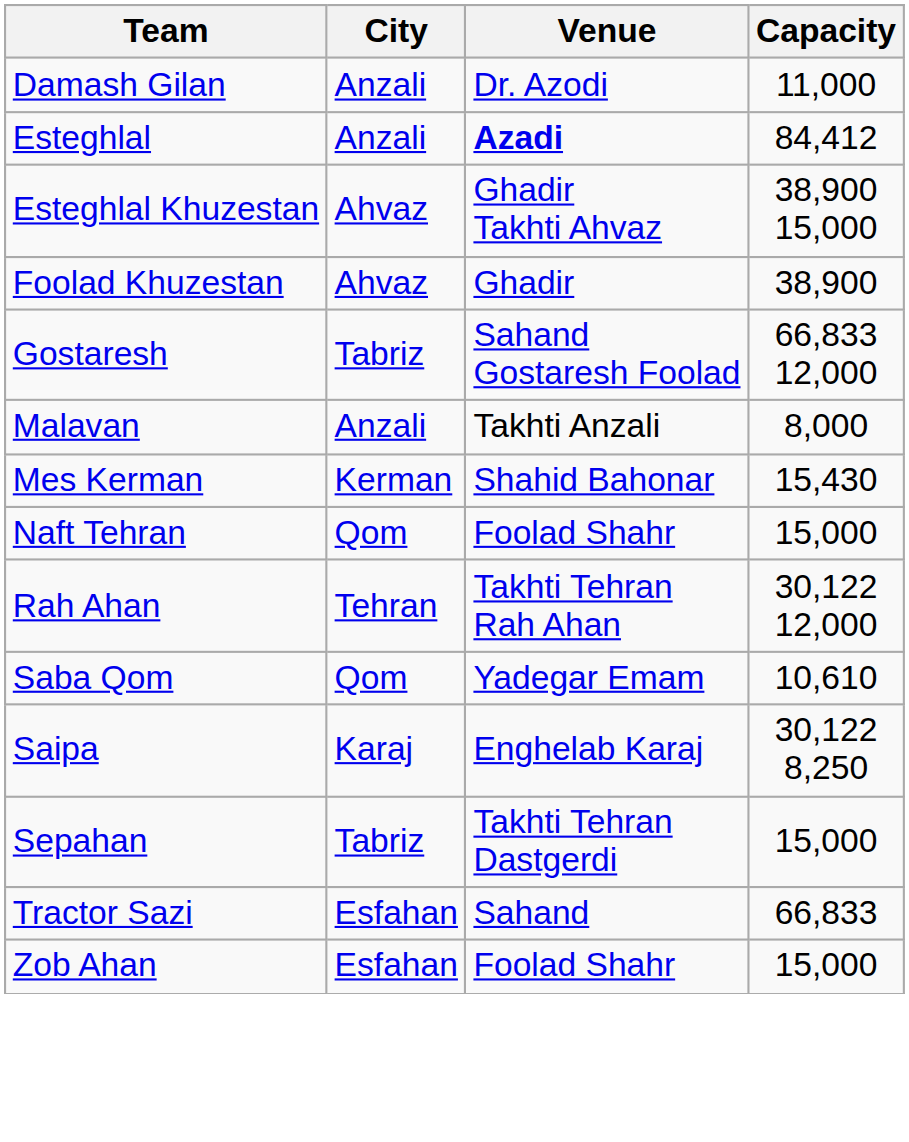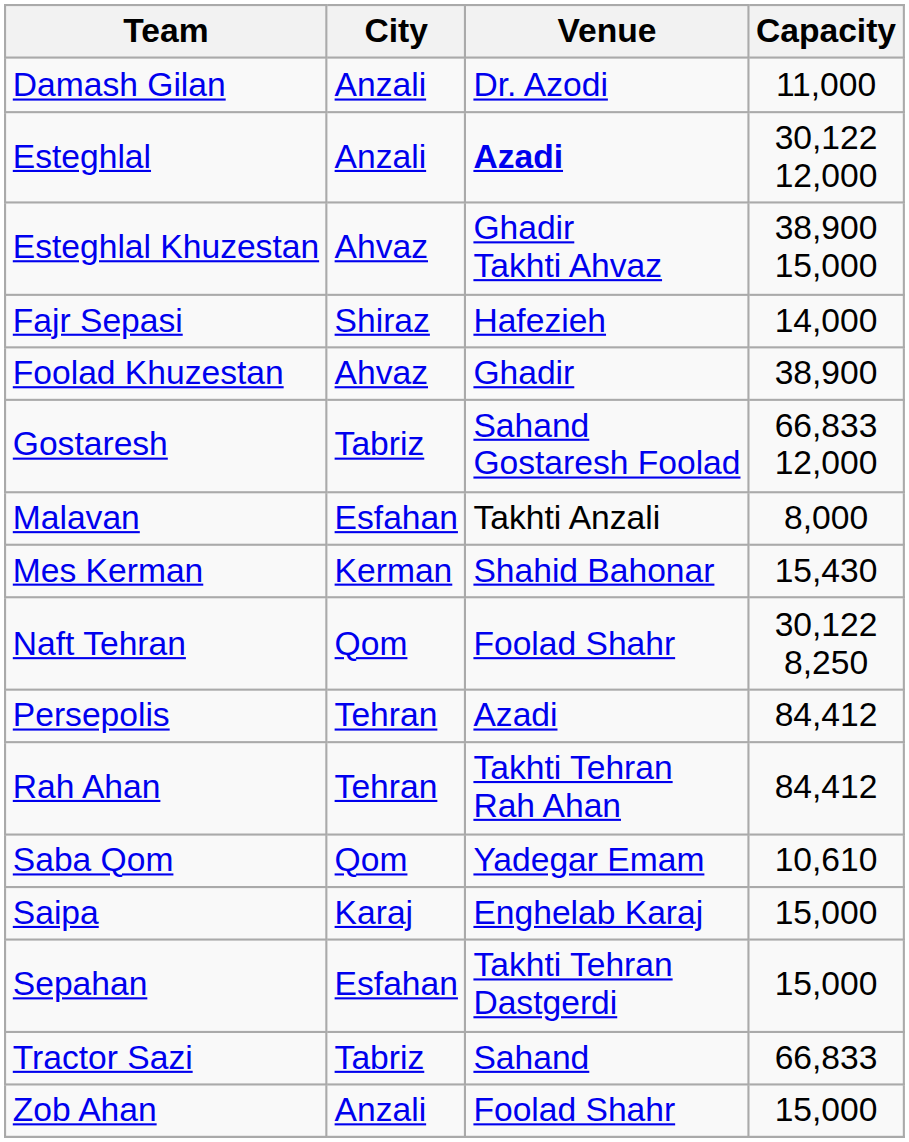Esteghlal | Capacity: 84,412 -> 30,122 12,000
+ row: Fajr Sepasi | Shiraz | Hafezieh | 14,000
Malavan | City: Anzali -> Esfahan
Naft Tehran | Capacity: 15,000 -> 30,122 8,250
+ row: Persepolis | Tehran | Azadi | 84,412
Rah Ahan | Capacity: 30,122 12,000 -> 84,412
Saipa | Capacity: 30,122 8,250 -> 15,000
Sepahan | City: Tabriz -> Esfahan
Tractor Sazi | City: Esfahan -> Tabriz
Zob Ahan | City: Esfahan -> Anzali
